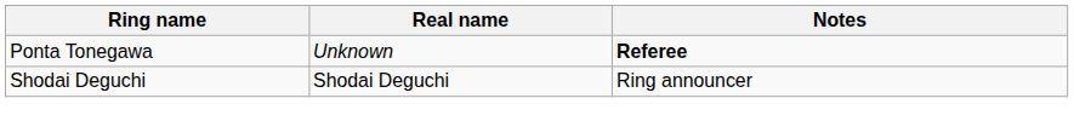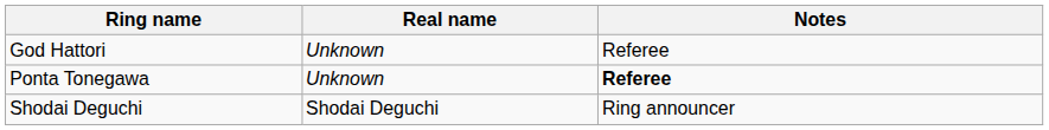+ row: God Hattori | Unknown | Referee
